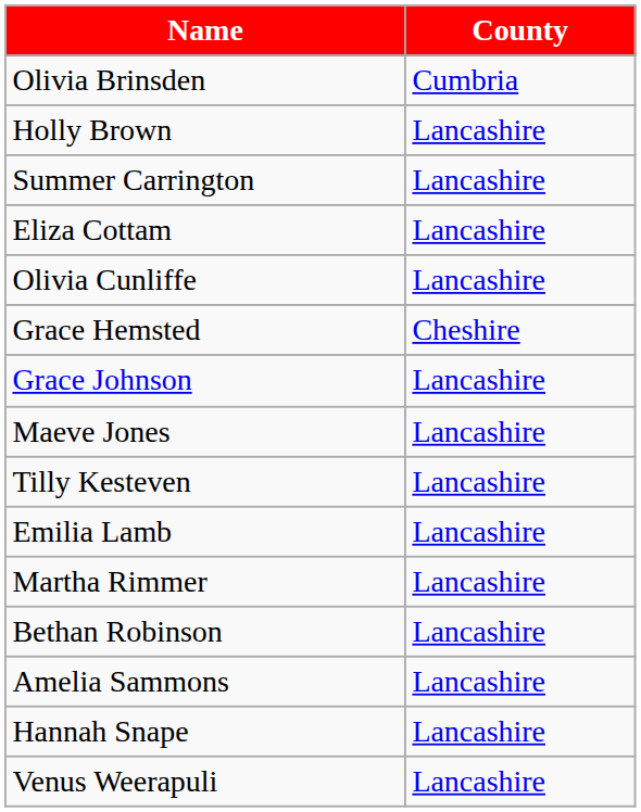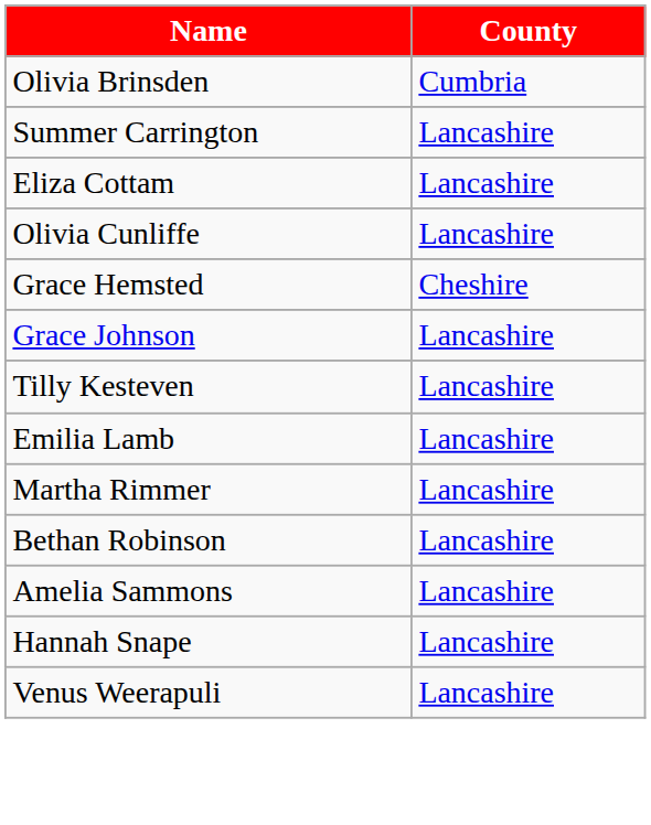- row: Holly Brown | Lancashire
- row: Maeve Jones | Lancashire
